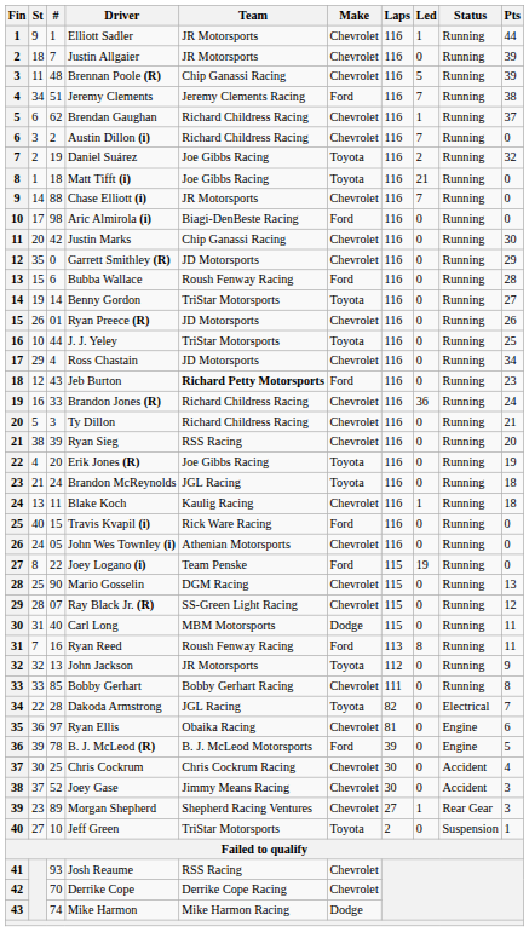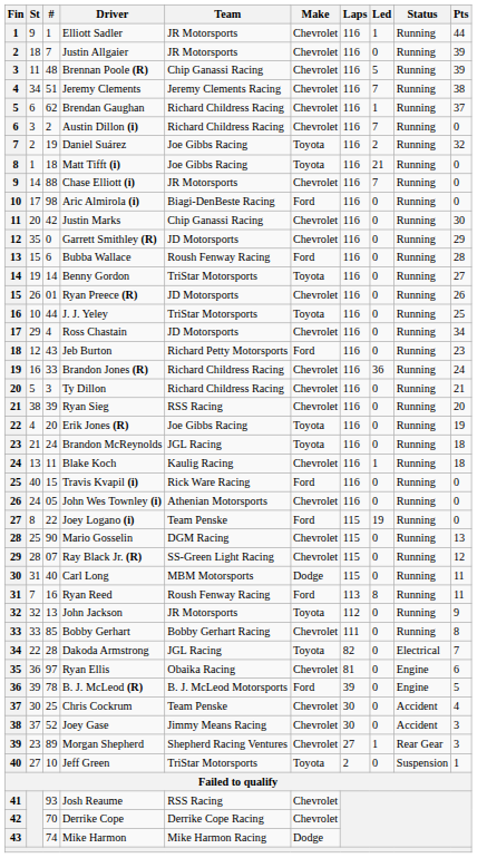Jeremy Clements | Make: Ford -> Chevrolet
Jeb Burton | Team: bold -> normal
Chris Cockrum | Team: Chris Cockrum Racing -> Team Penske
